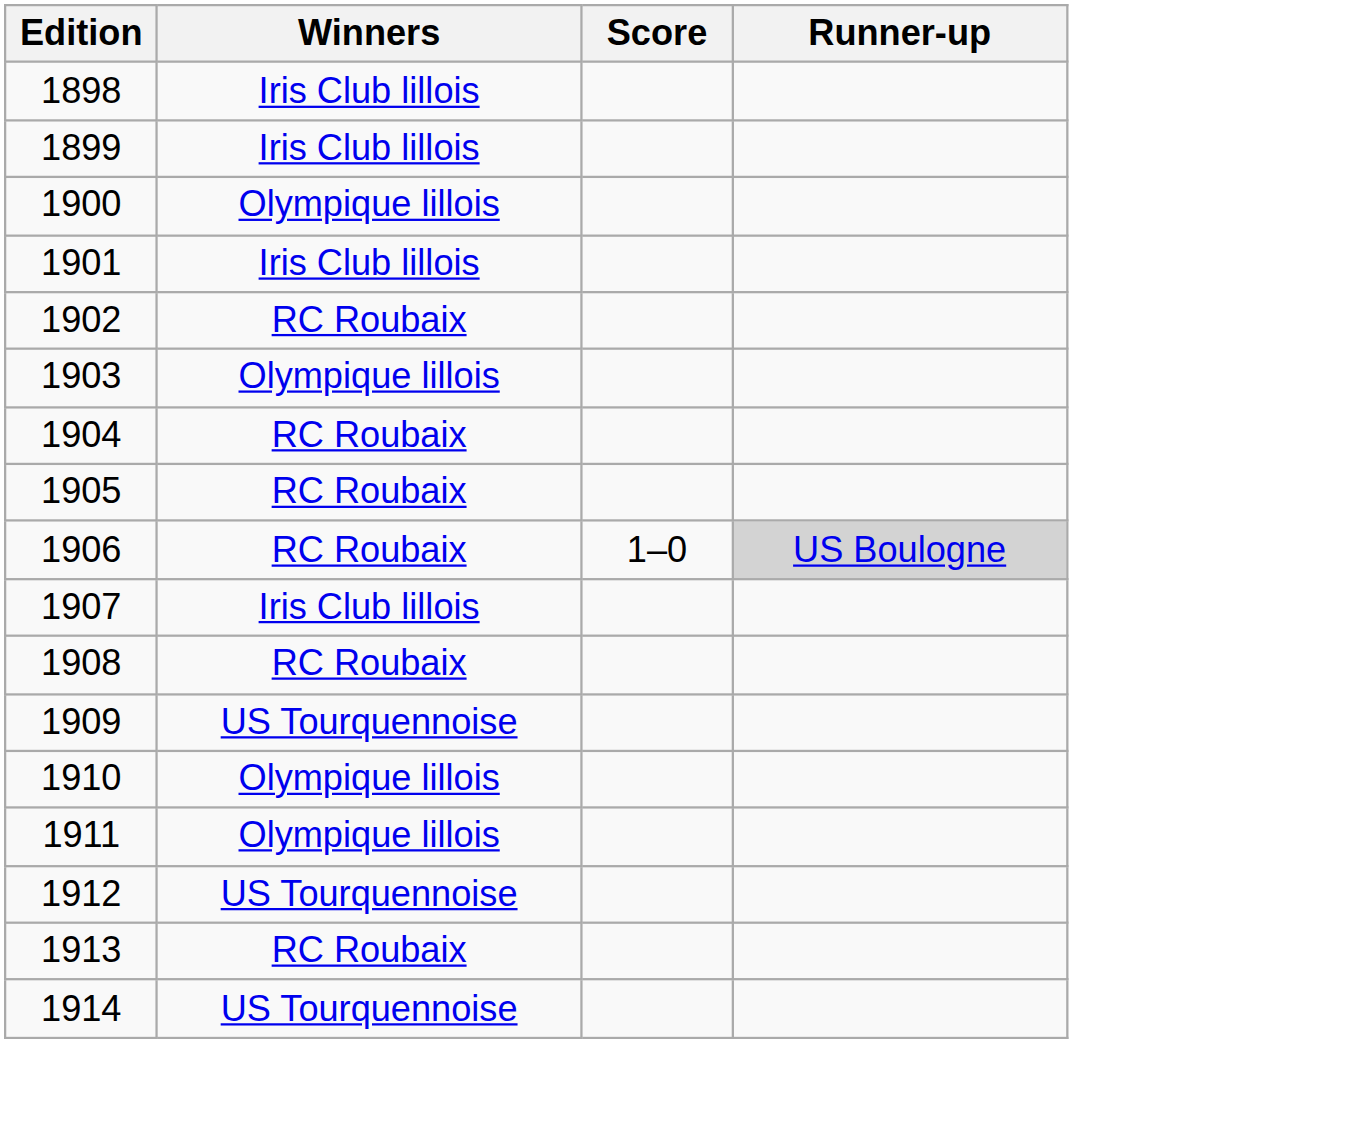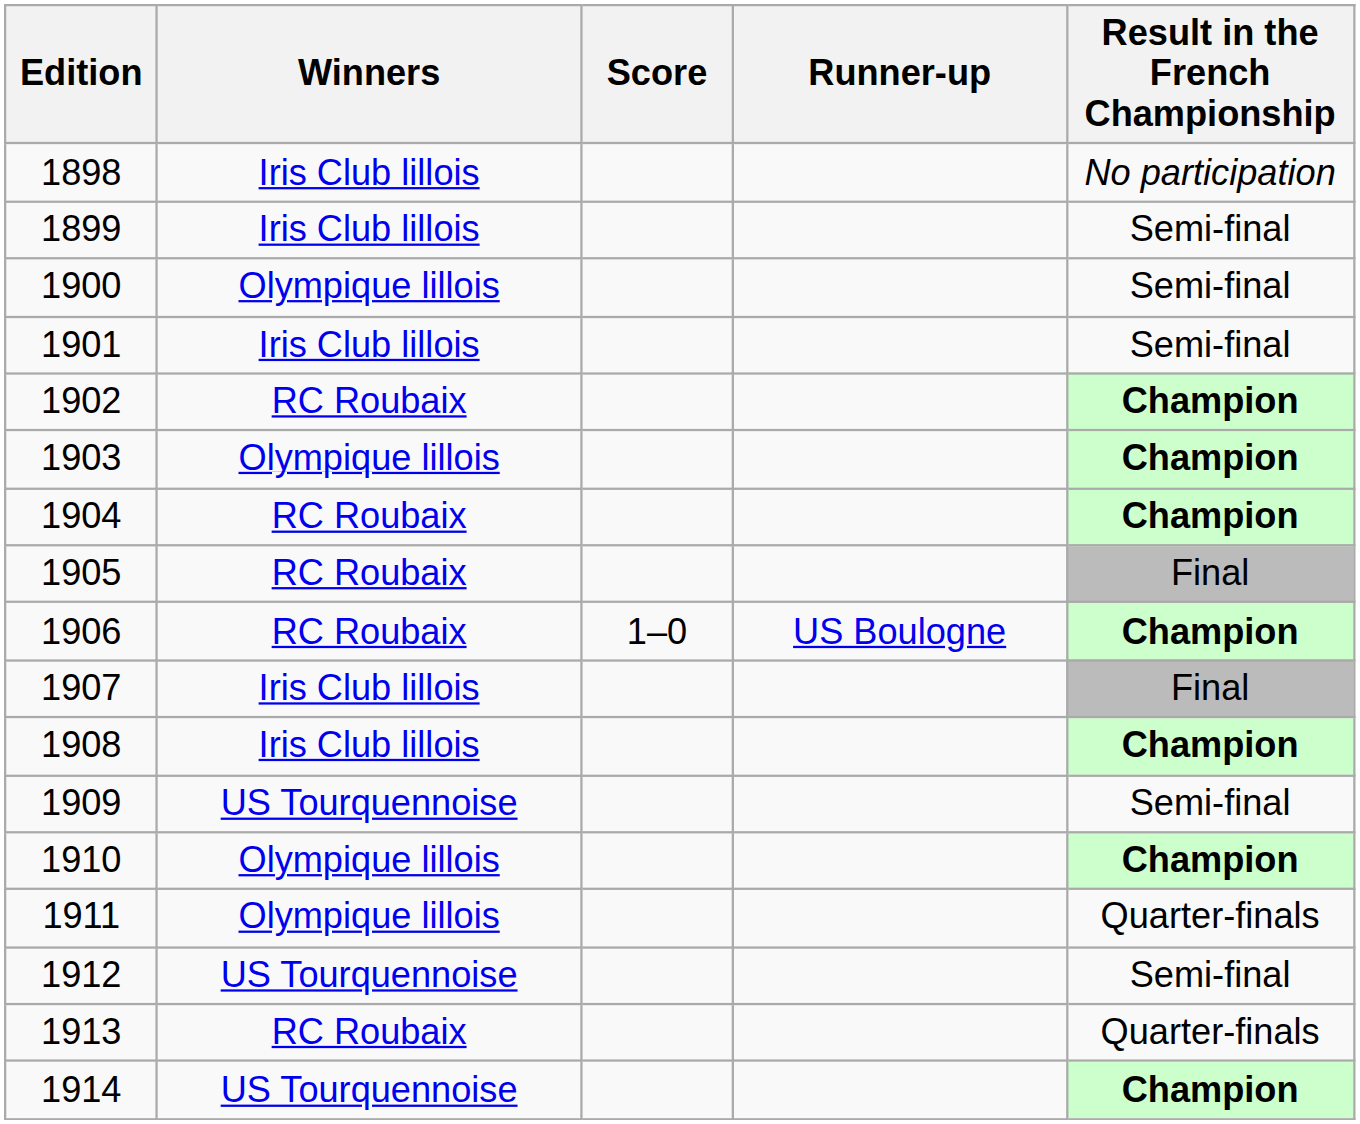+ column: Result in the French Championship | No participation | Semi-final | Semi-final | Semi-final | Champion | Champion | Champion | Final | Champion | Final | Champion | Semi-final | Champion | Quarter-finals | Semi-final | Quarter-finals | Champion
1906 | Runner-up: lightgrey background -> no background
1908 | Winners: RC Roubaix -> Iris Club lillois
